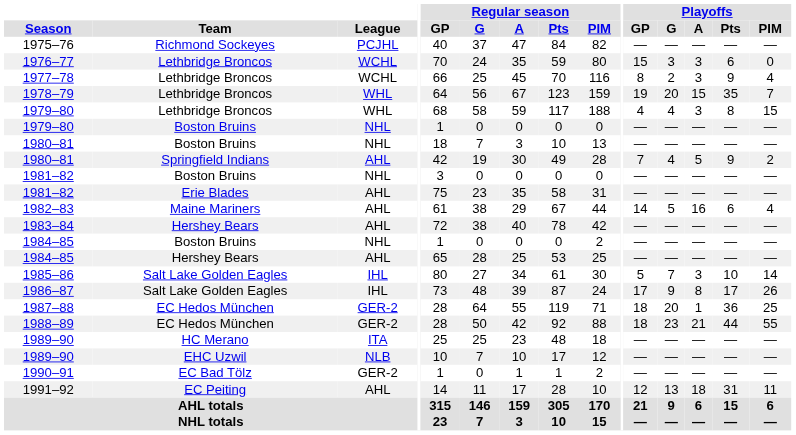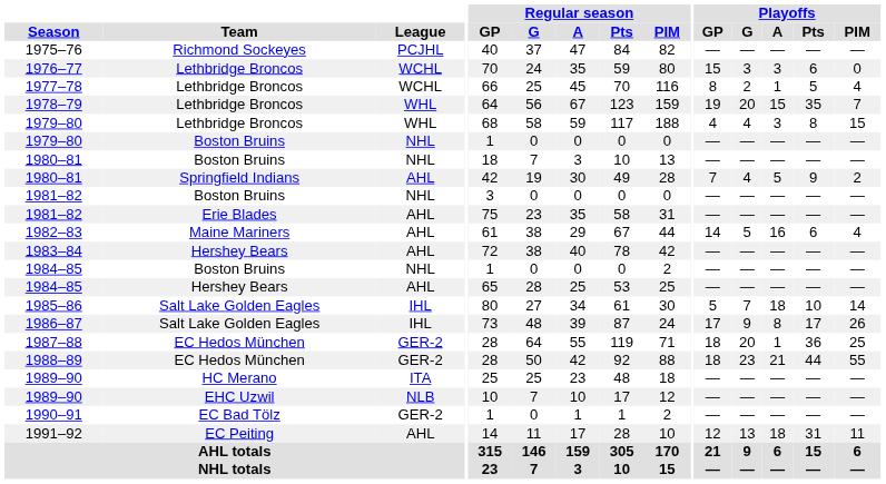1977–78 | Playoffs / A: 3 -> 1
1977–78 | Playoffs / Pts: 9 -> 5
1985–86 | Playoffs / A: 3 -> 18
